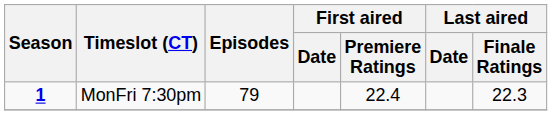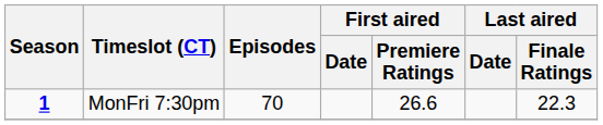MonFri 7:30pm | Episodes: 79 -> 70
MonFri 7:30pm | First aired / Premiere Ratings: 22.4 -> 26.6
